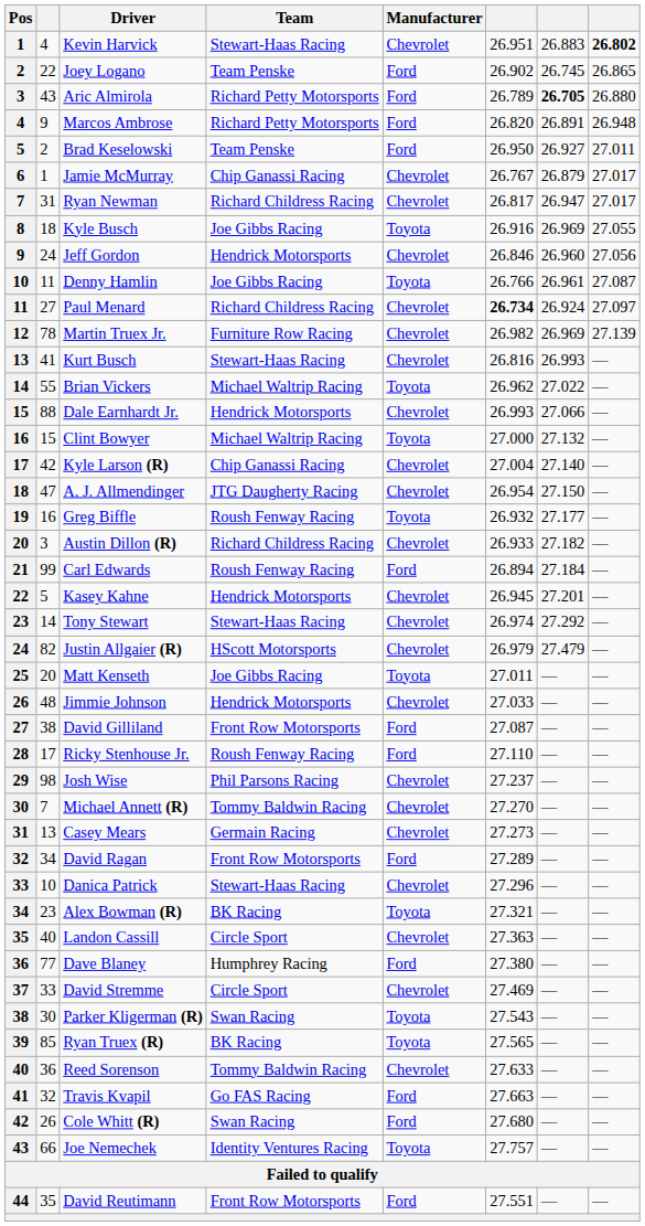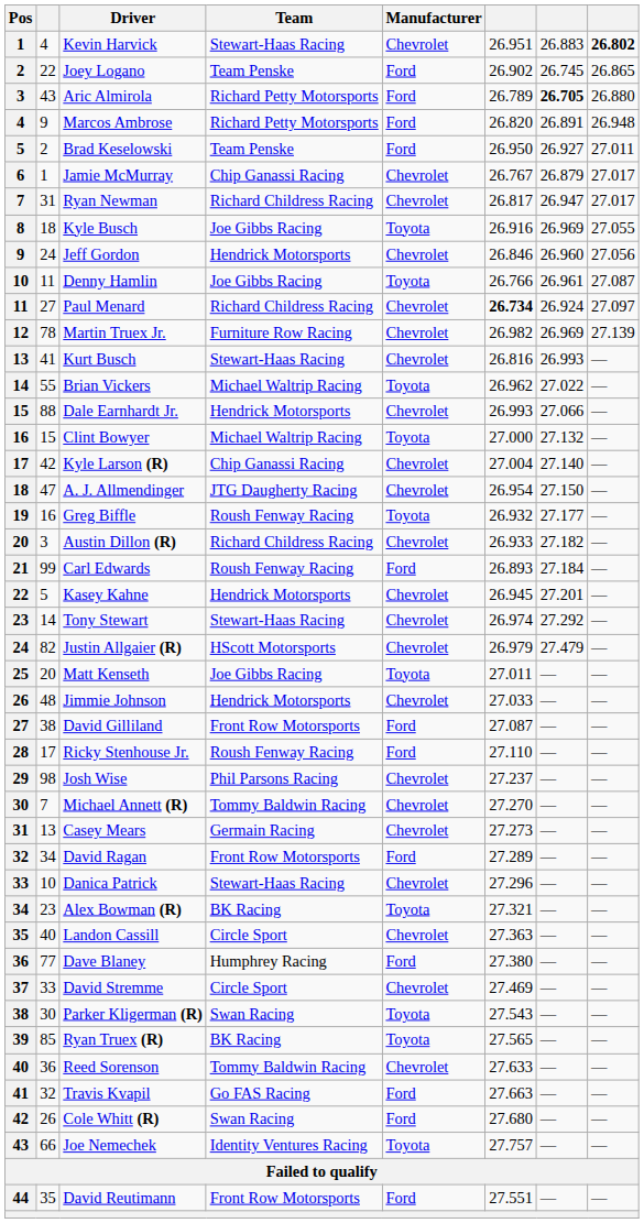Carl Edwards | column 6: 26.894 -> 26.893
